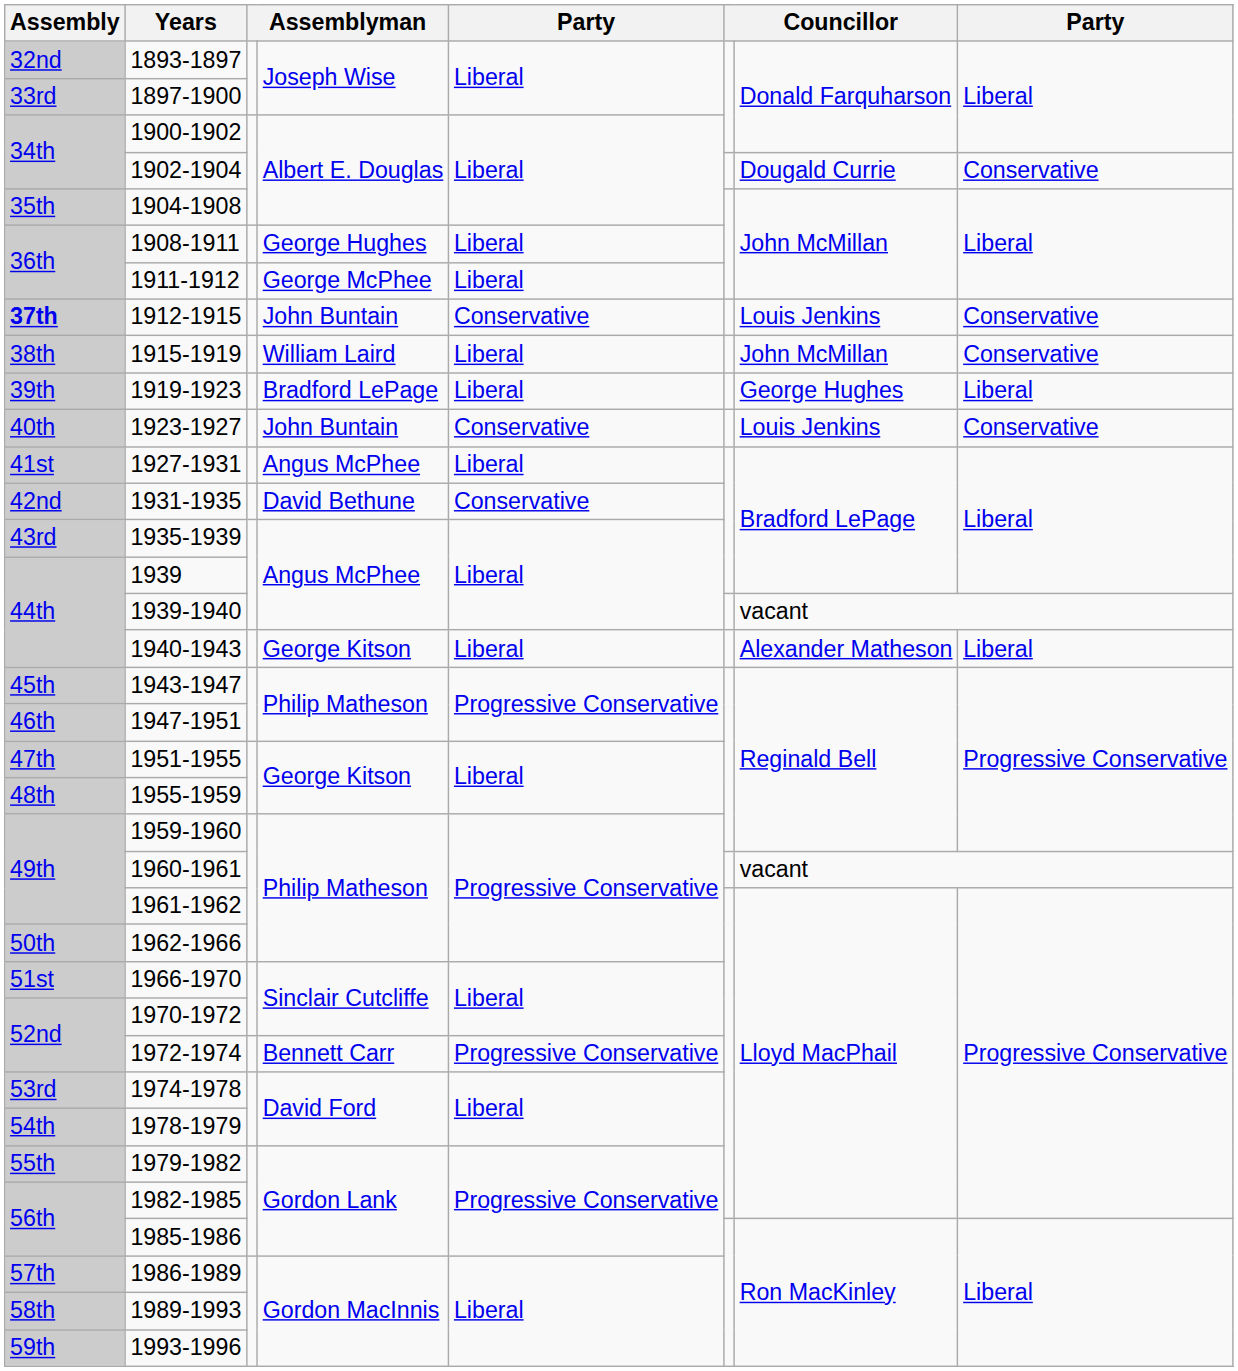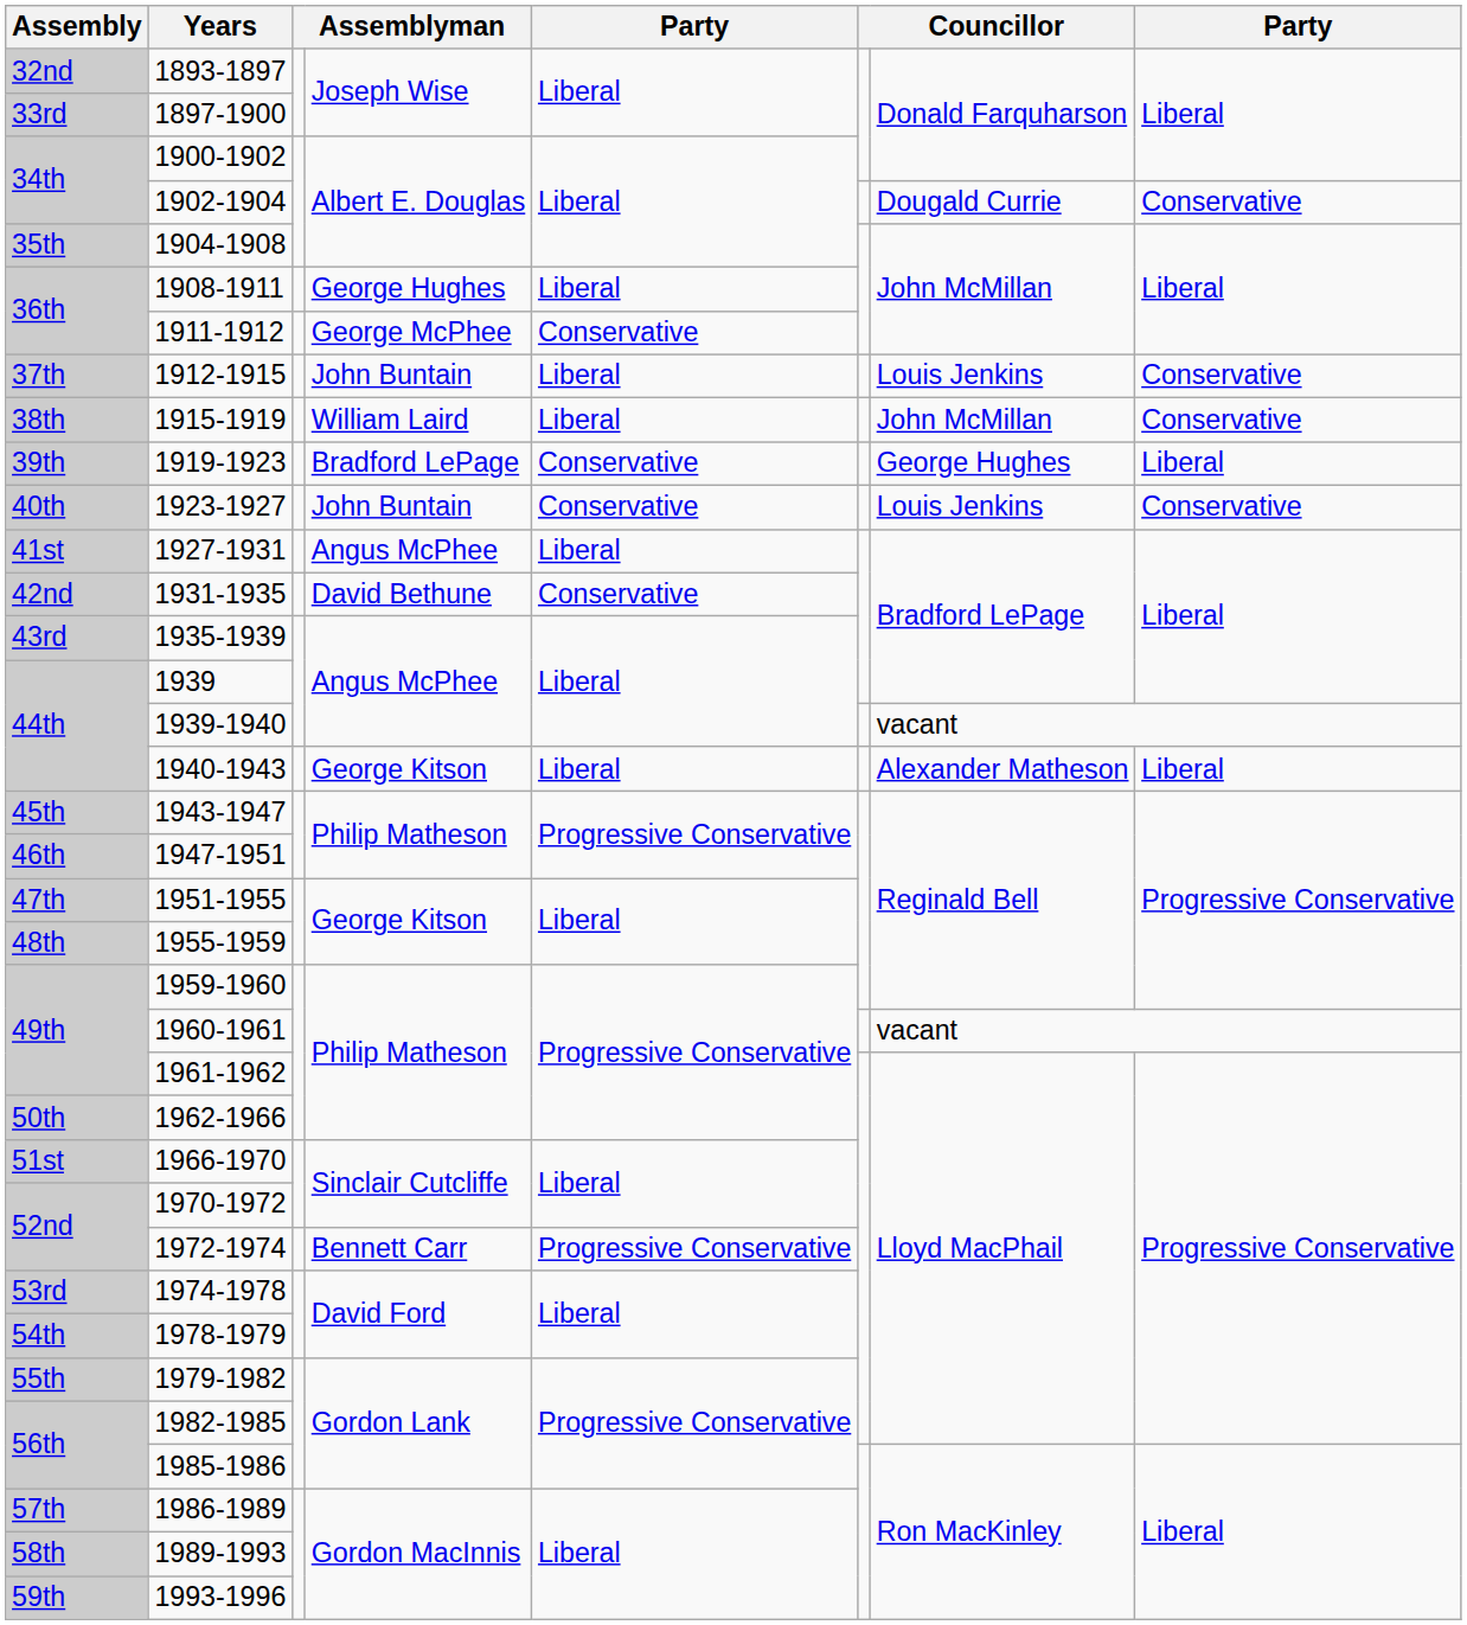1911-1912 | column 5: Liberal -> Conservative
1912-1915 | Assembly: bold -> normal
1912-1915 | column 5: Conservative -> Liberal
1919-1923 | column 5: Liberal -> Conservative
